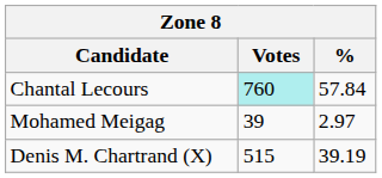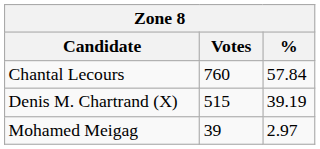Chantal Lecours | Votes: paleturquoise background -> no background
rows swapped: Denis M. Chartrand (X) <-> Mohamed Meigag
